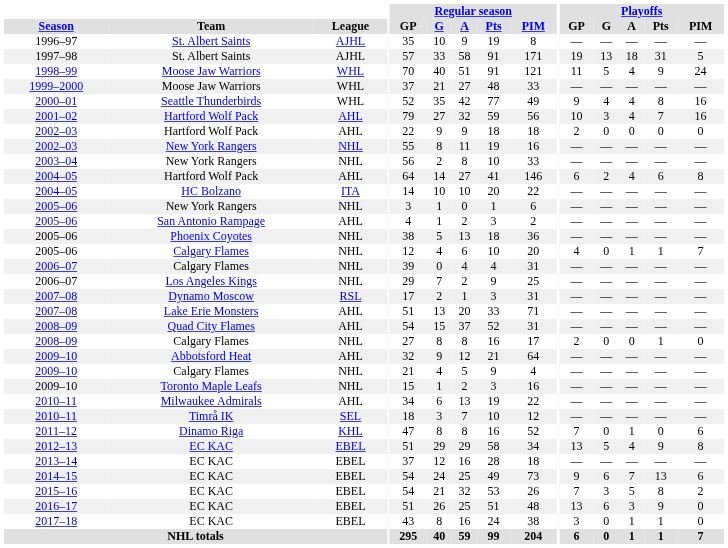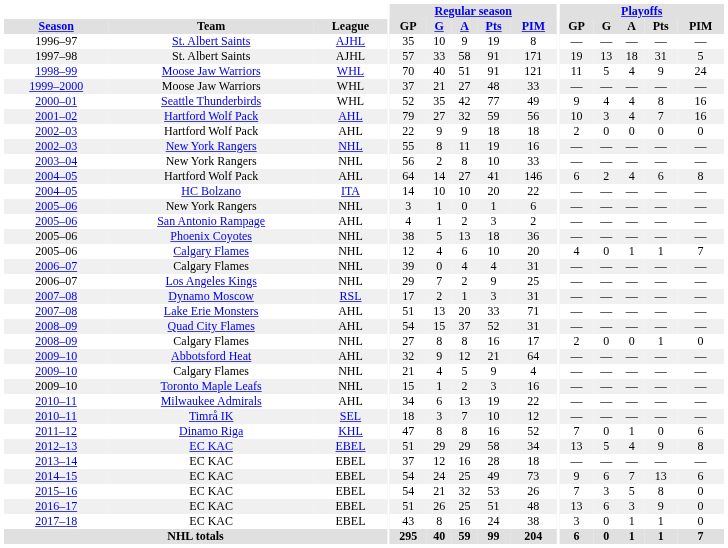2015–16 | Playoffs / PIM: 2 -> 0
